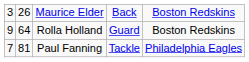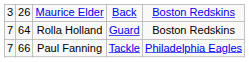Rolla Holland | column 1: 9 -> 7
Paul Fanning | column 2: 81 -> 66
